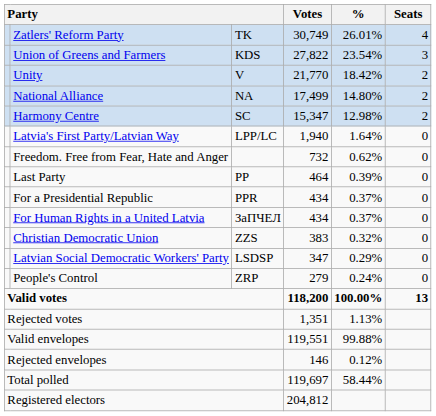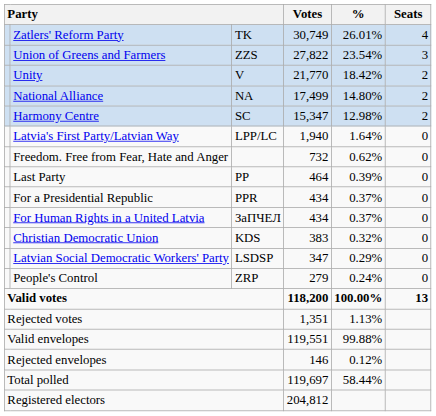Union of Greens and Farmers | column 3: KDS -> ZZS
Christian Democratic Union | column 3: ZZS -> KDS
